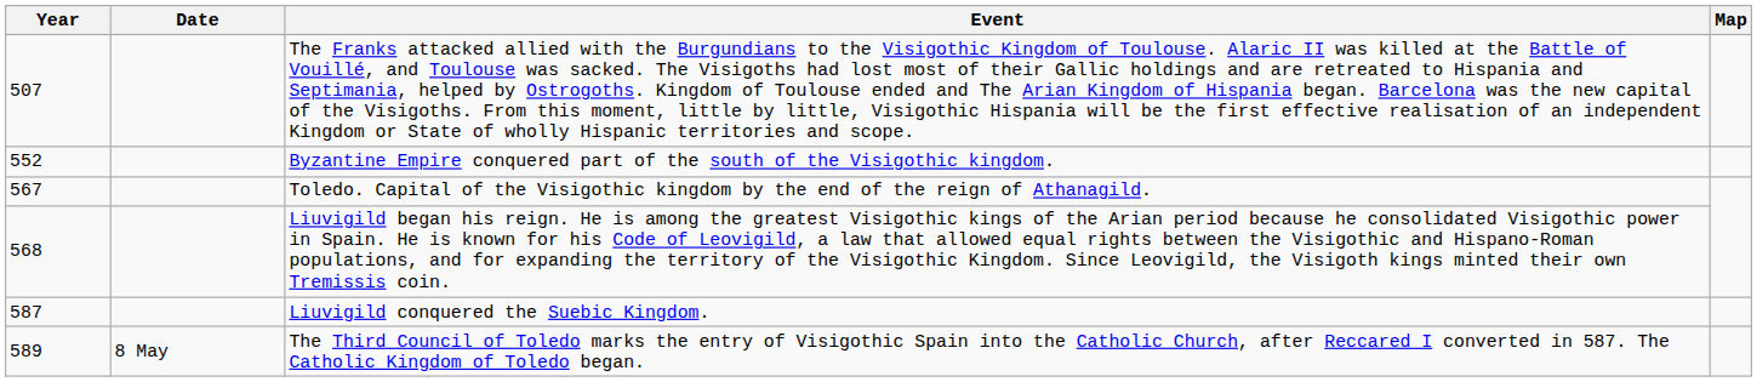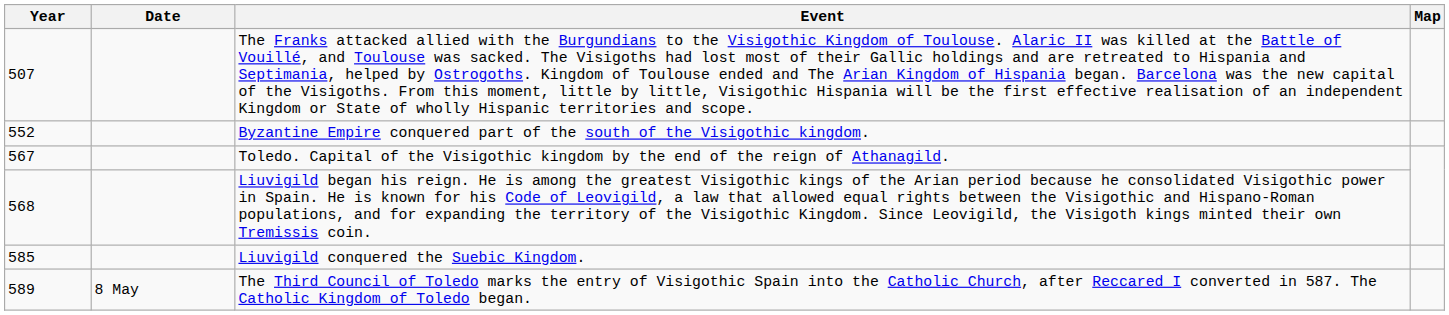Liuvigild conquered the Suebic Kingdom. | Year: 587 -> 585
